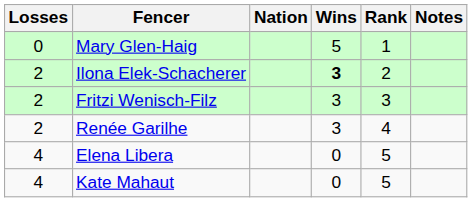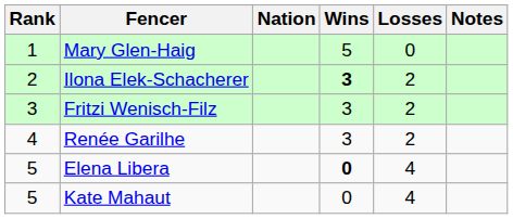columns swapped: Rank <-> Losses
Elena Libera | Wins: normal -> bold
